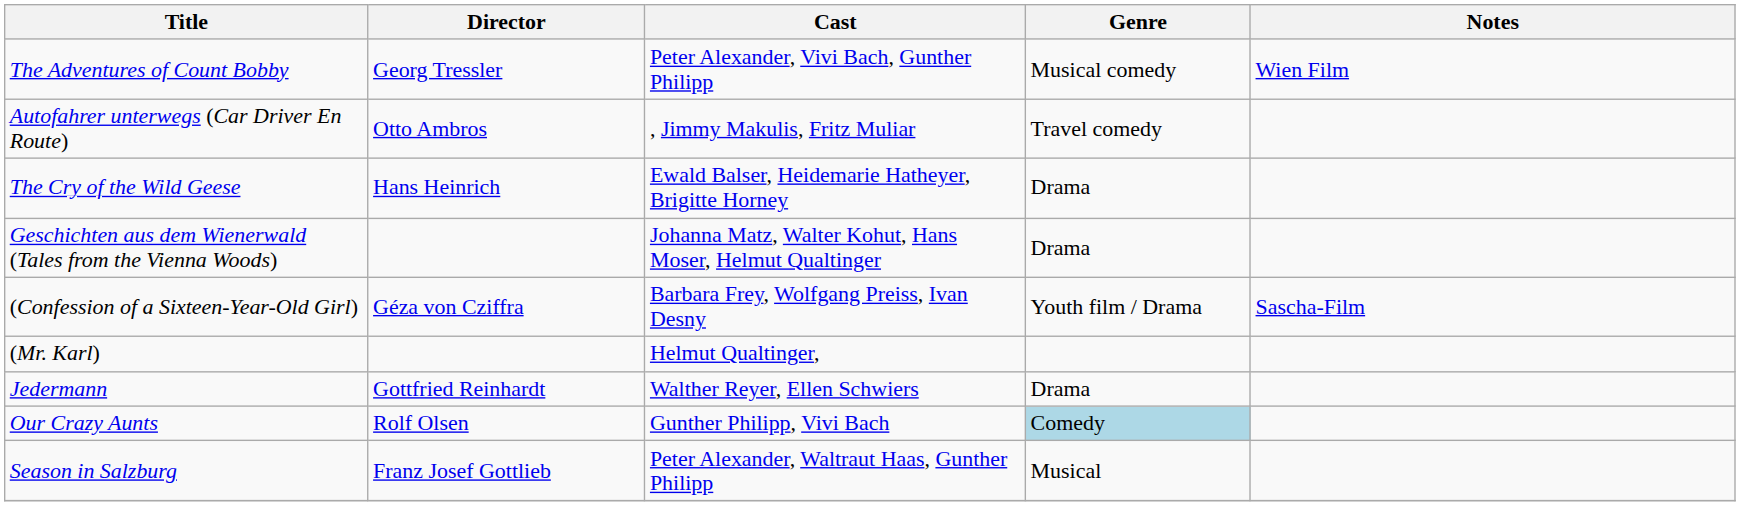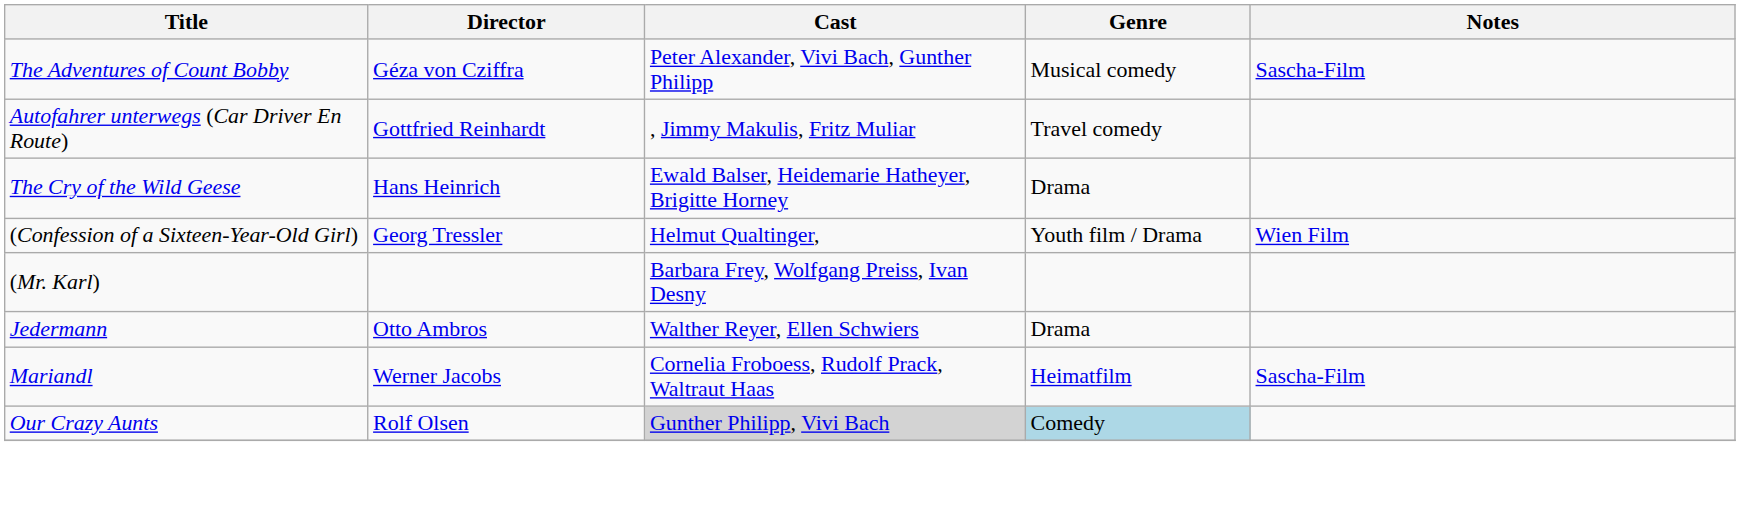The Adventures of Count Bobby | Director: Georg Tressler -> Géza von Cziffra
The Adventures of Count Bobby | Notes: Wien Film -> Sascha-Film
Autofahrer unterwegs (Car Driver En Route) | Director: Otto Ambros -> Gottfried Reinhardt
- row: Geschichten aus dem Wienerwald (Tales from the Vienna Woods) | Johanna Matz, Walter Kohut, Hans Moser, Helmut Qualtinger | Drama
(Confession of a Sixteen-Year-Old Girl) | Director: Géza von Cziffra -> Georg Tressler
(Confession of a Sixteen-Year-Old Girl) | Cast: Barbara Frey, Wolfgang Preiss, Ivan Desny -> Helmut Qualtinger,
(Confession of a Sixteen-Year-Old Girl) | Notes: Sascha-Film -> Wien Film
(Mr. Karl) | Cast: Helmut Qualtinger, -> Barbara Frey, Wolfgang Preiss, Ivan Desny
Jedermann | Director: Gottfried Reinhardt -> Otto Ambros
+ row: Mariandl | Werner Jacobs | Cornelia Froboess, Rudolf Prack, Waltraut Haas | Heimatfilm | Sascha-Film
Our Crazy Aunts | Cast: no background -> lightgrey background
- row: Season in Salzburg | Franz Josef Gottlieb | Peter Alexander, Waltraut Haas, Gunther Philipp | Musical
